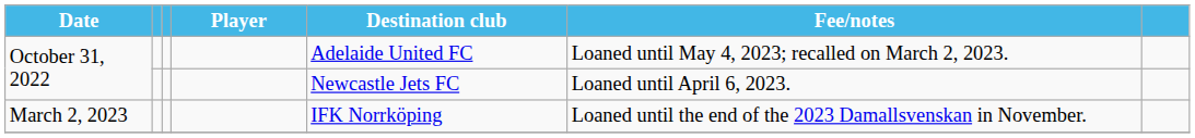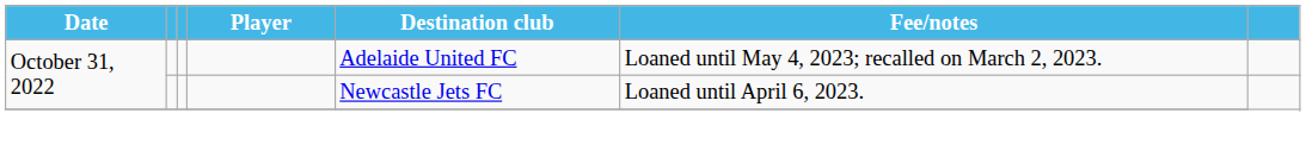- row: March 2, 2023 | IFK Norrköping | Loaned until the end of the 2023 Damallsvenskan in November.
